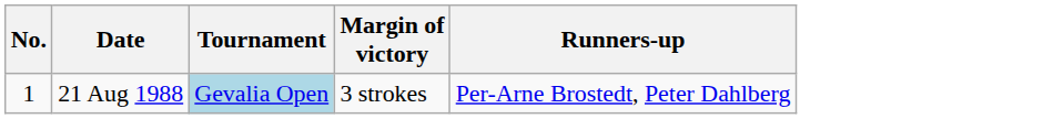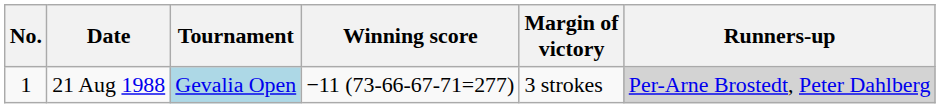+ column: Winning score | −11 (73-66-67-71=277)
21 Aug 1988 | Runners-up: no background -> lightgrey background
